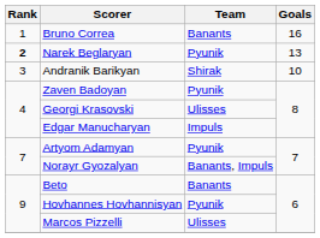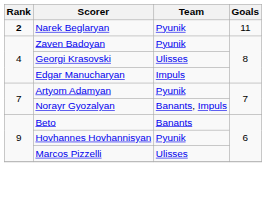- row: 1 | Bruno Correa | Banants | 16
Narek Beglaryan | Goals: 13 -> 11
- row: 3 | Andranik Barikyan | Shirak | 10
